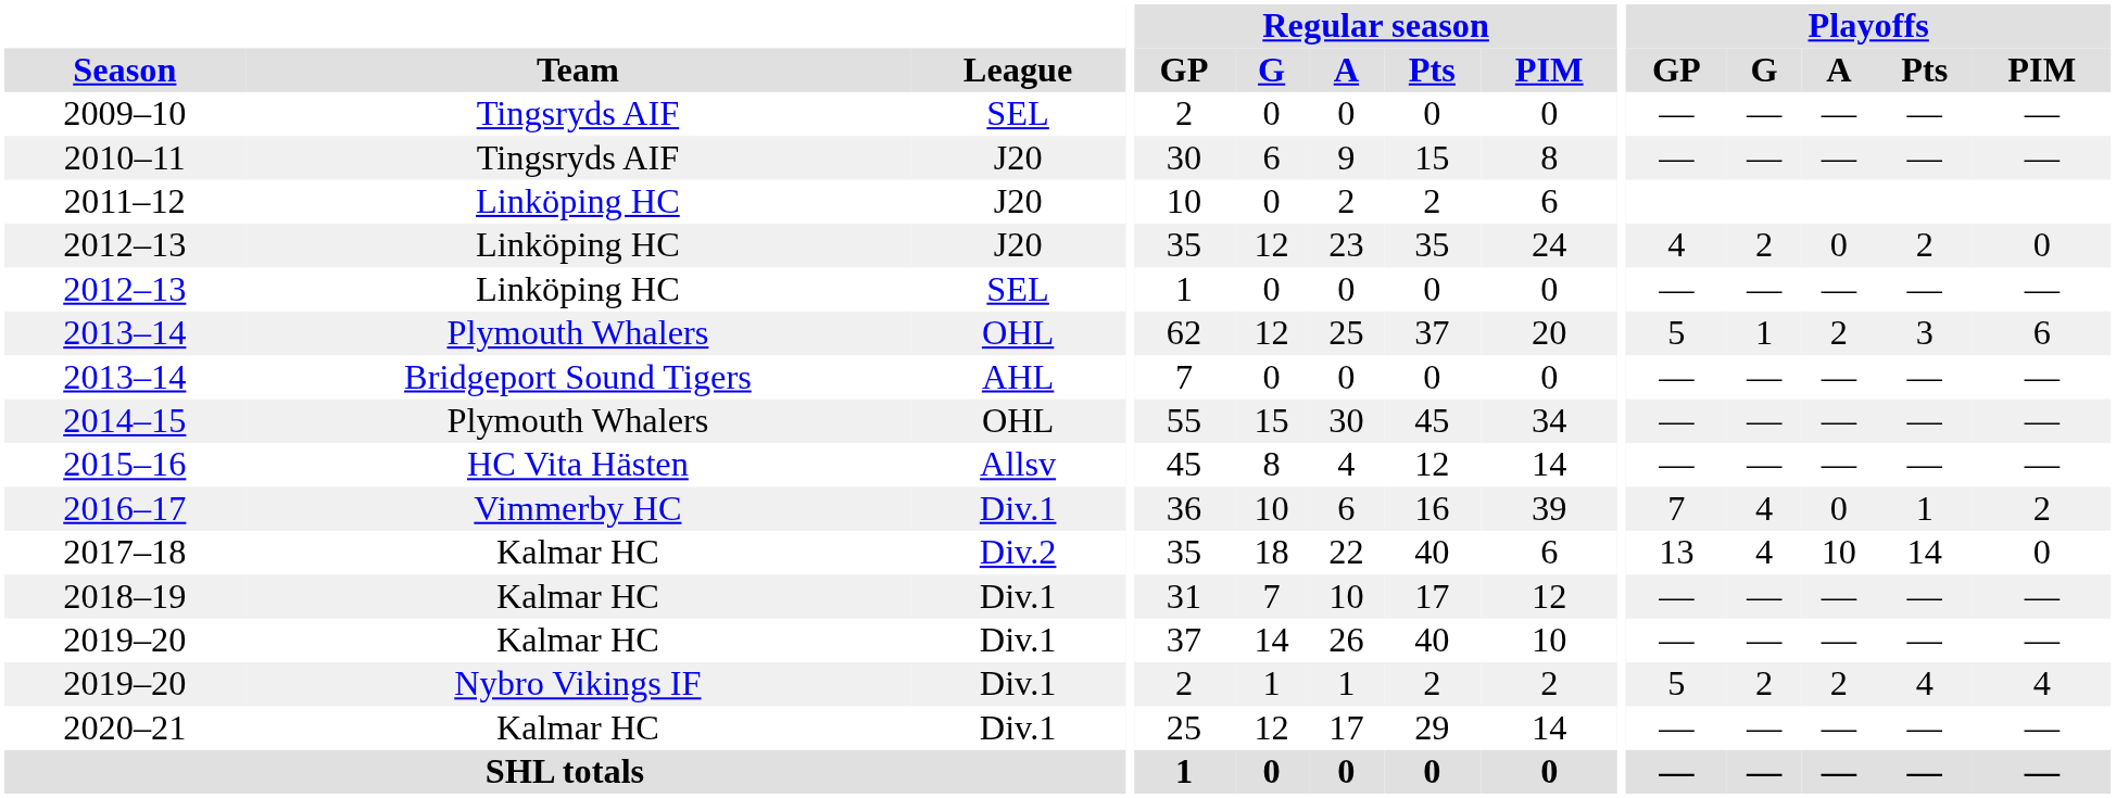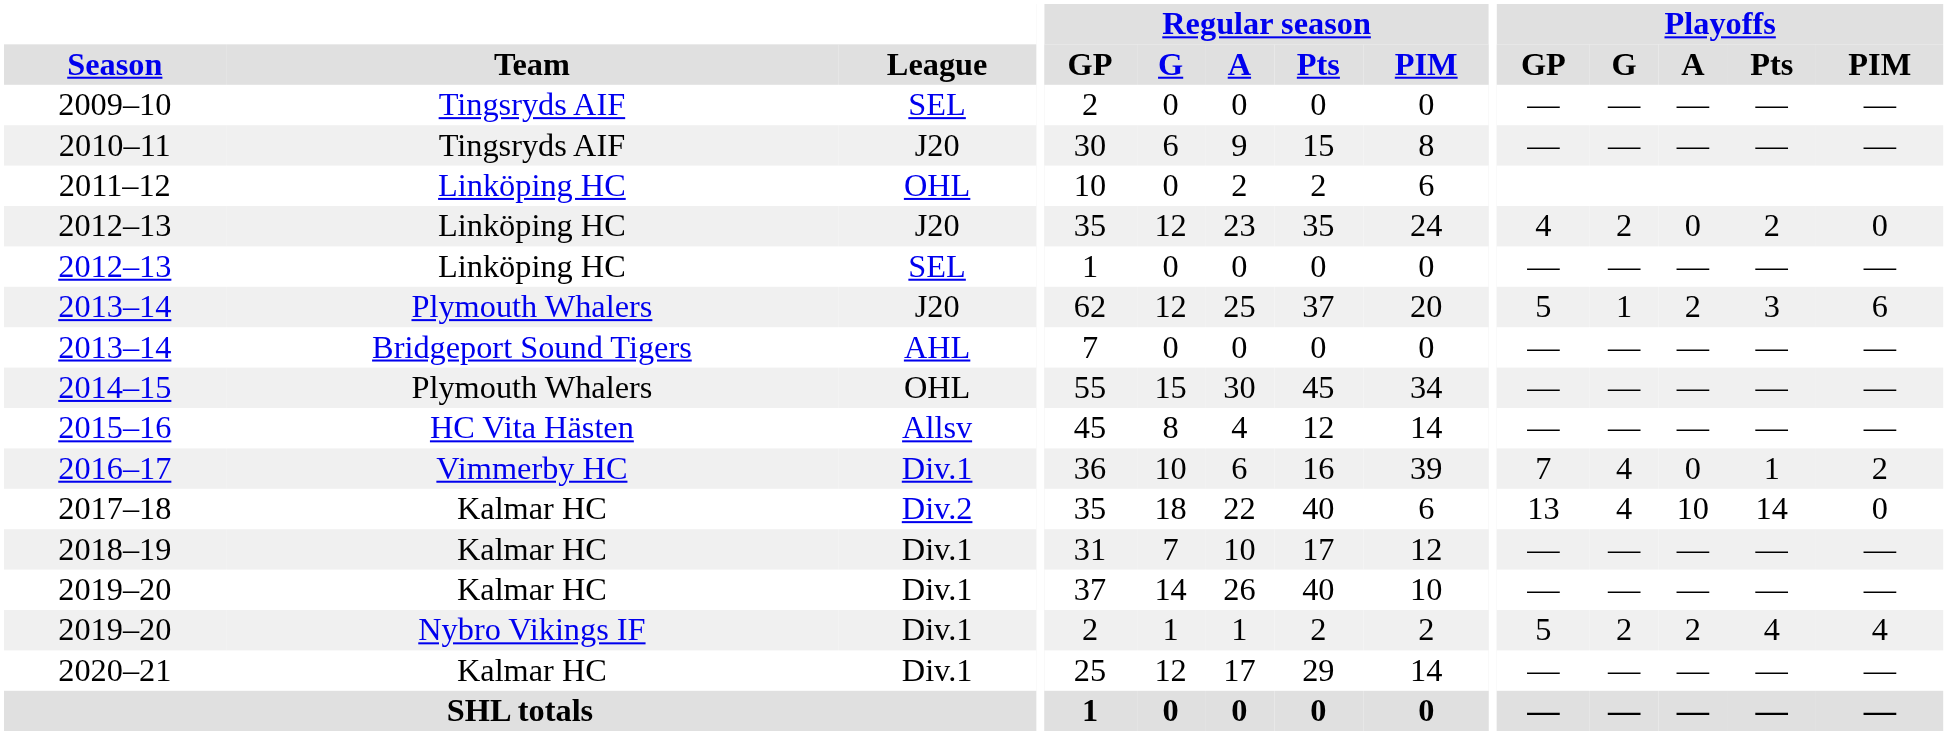2011–12 | League: J20 -> OHL
2013–14 / Plymouth Whalers | League: OHL -> J20
